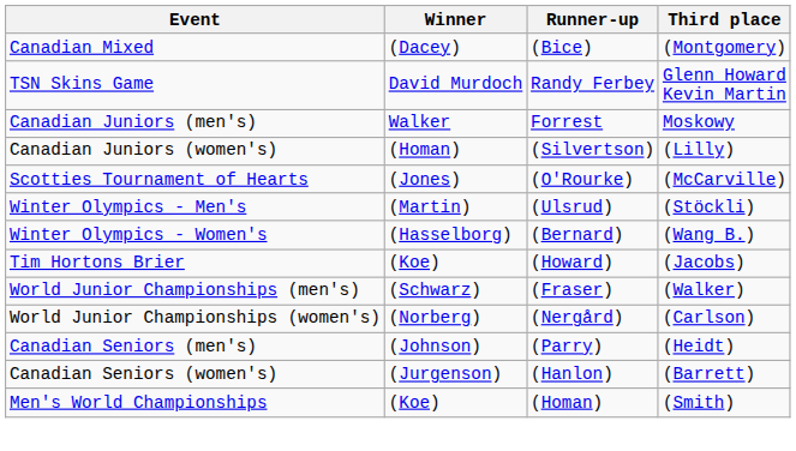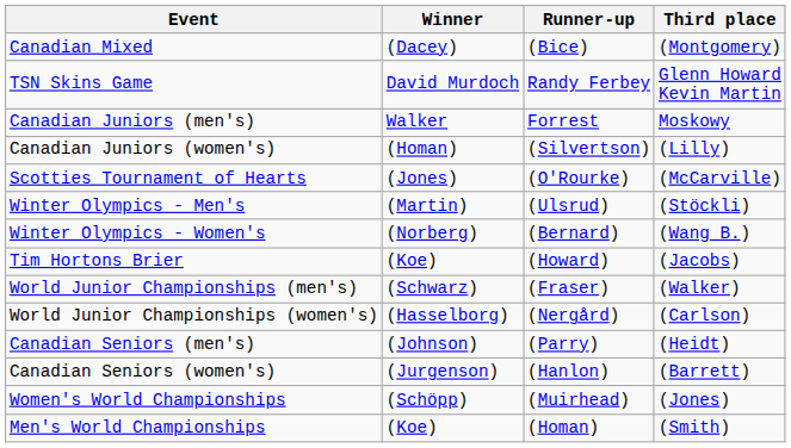Winter Olympics - Women's | Winner: (Hasselborg) -> (Norberg)
World Junior Championships (women's) | Winner: (Norberg) -> (Hasselborg)
+ row: Women's World Championships | (Schöpp) | (Muirhead) | (Jones)
